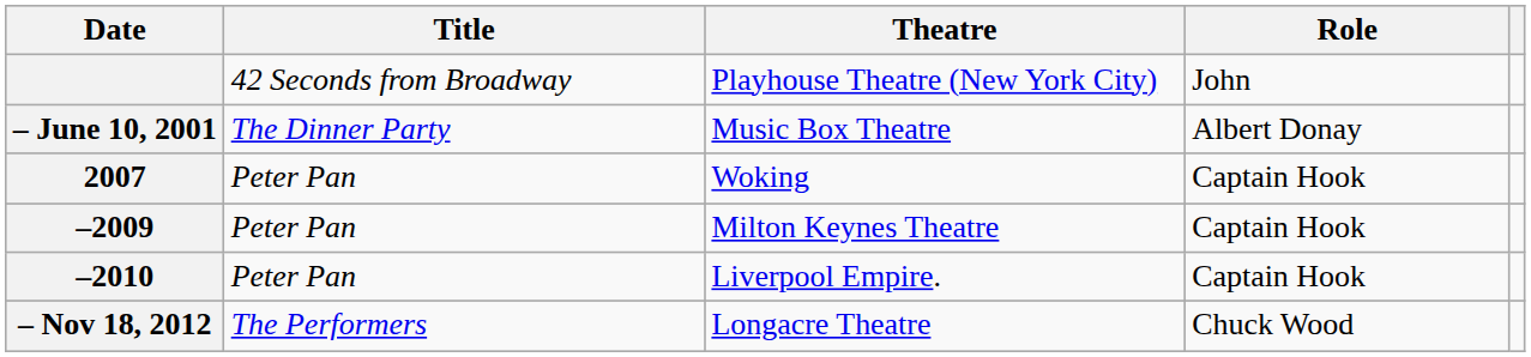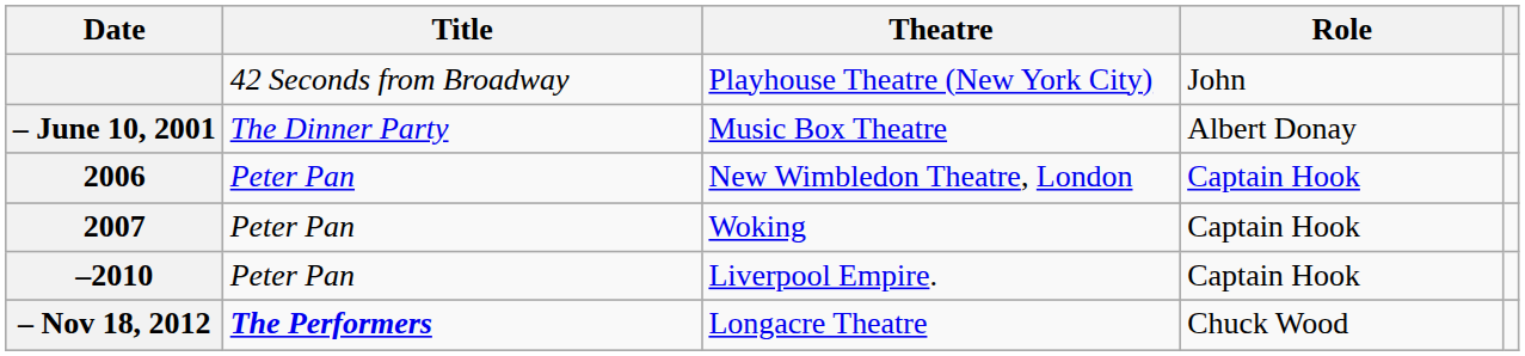+ row: 2006 | Peter Pan | New Wimbledon Theatre, London | Captain Hook
- row: –2009 | Peter Pan | Milton Keynes Theatre | Captain Hook
Longacre Theatre | Title: normal -> bold
